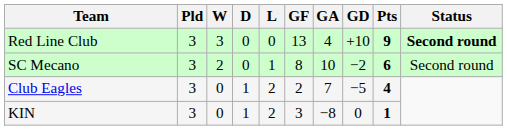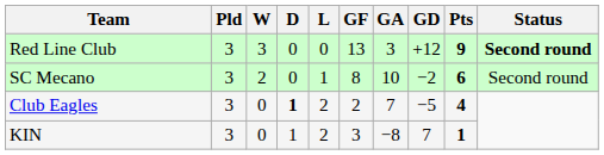Red Line Club | GA: 4 -> 3
Red Line Club | GD: +10 -> +12
Club Eagles | D: normal -> bold
KIN | GD: 0 -> 7
